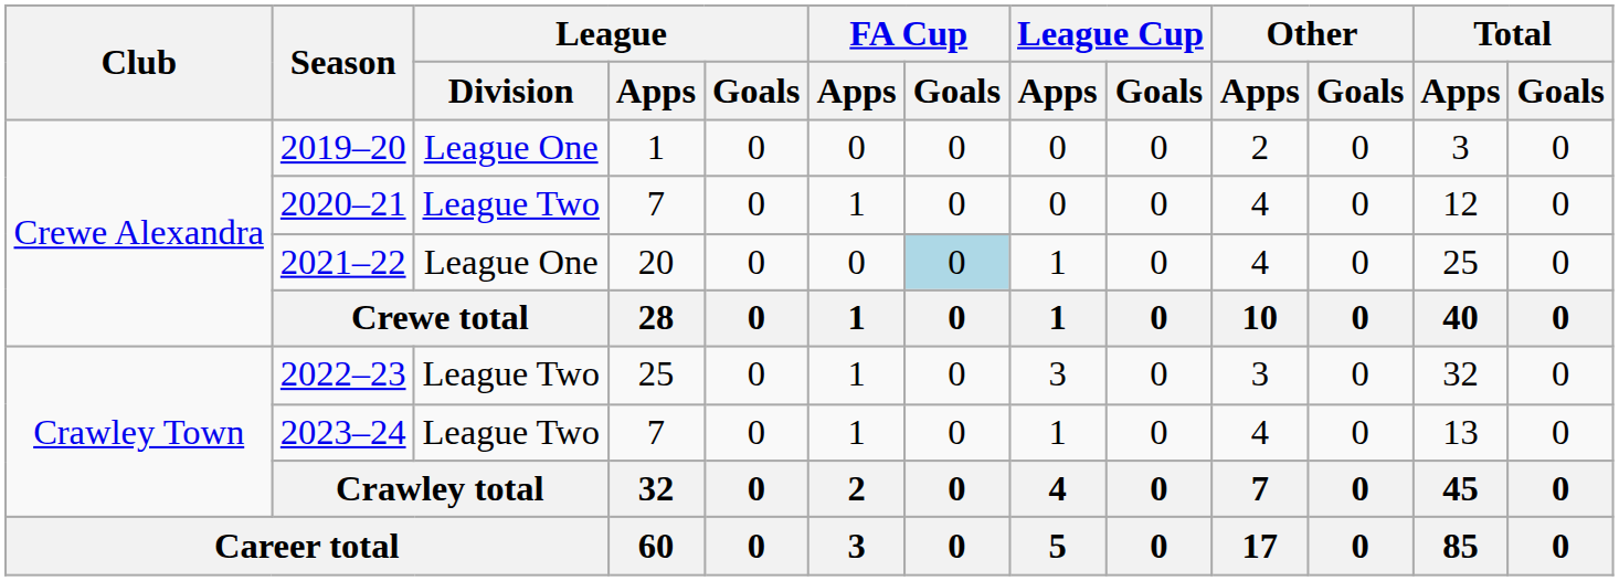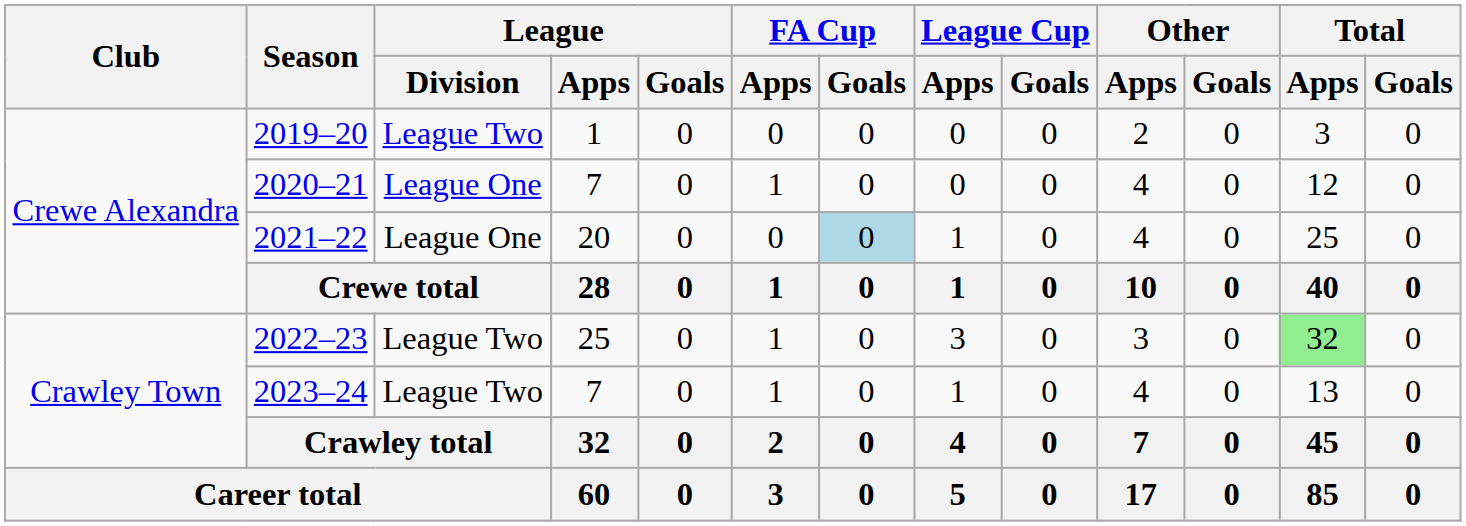2019–20 | League / Division: League One -> League Two
2020–21 | League / Division: League Two -> League One
2022–23 | Total / Apps: no background -> lightgreen background
